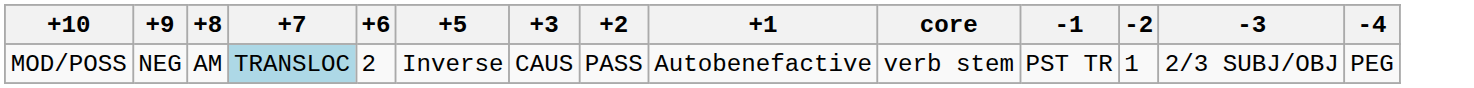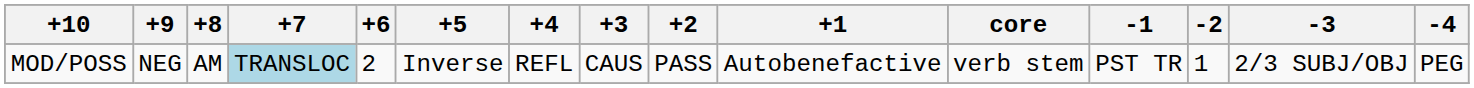+ column: +4 | REFL
